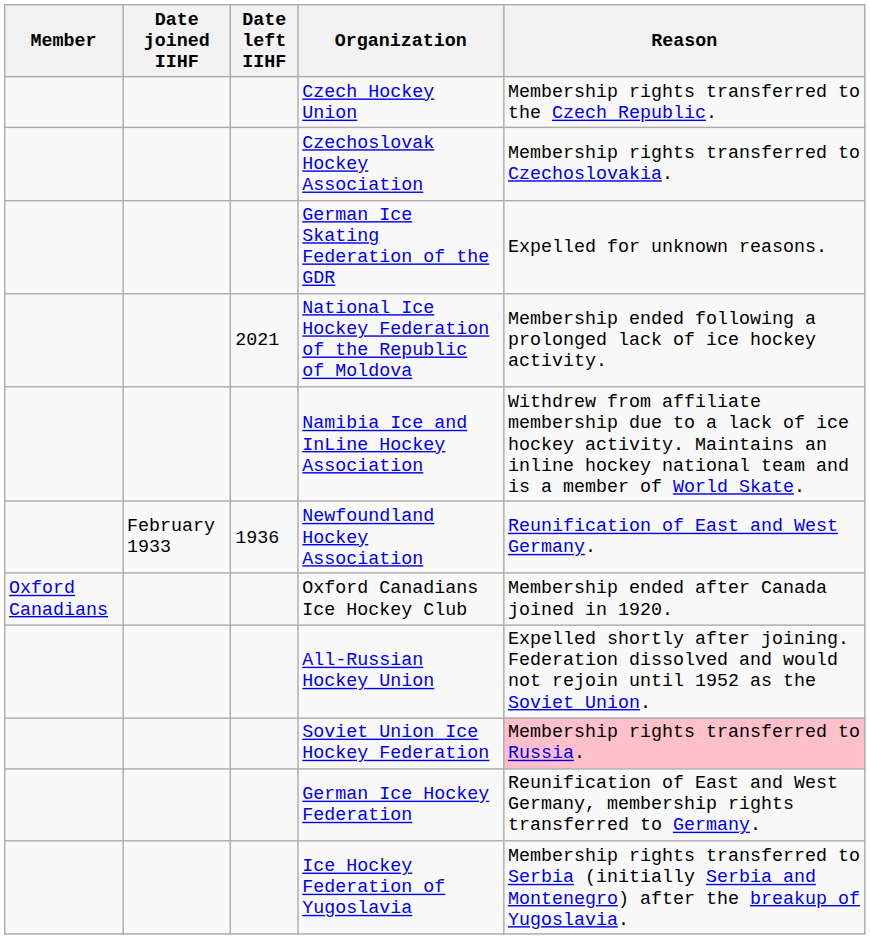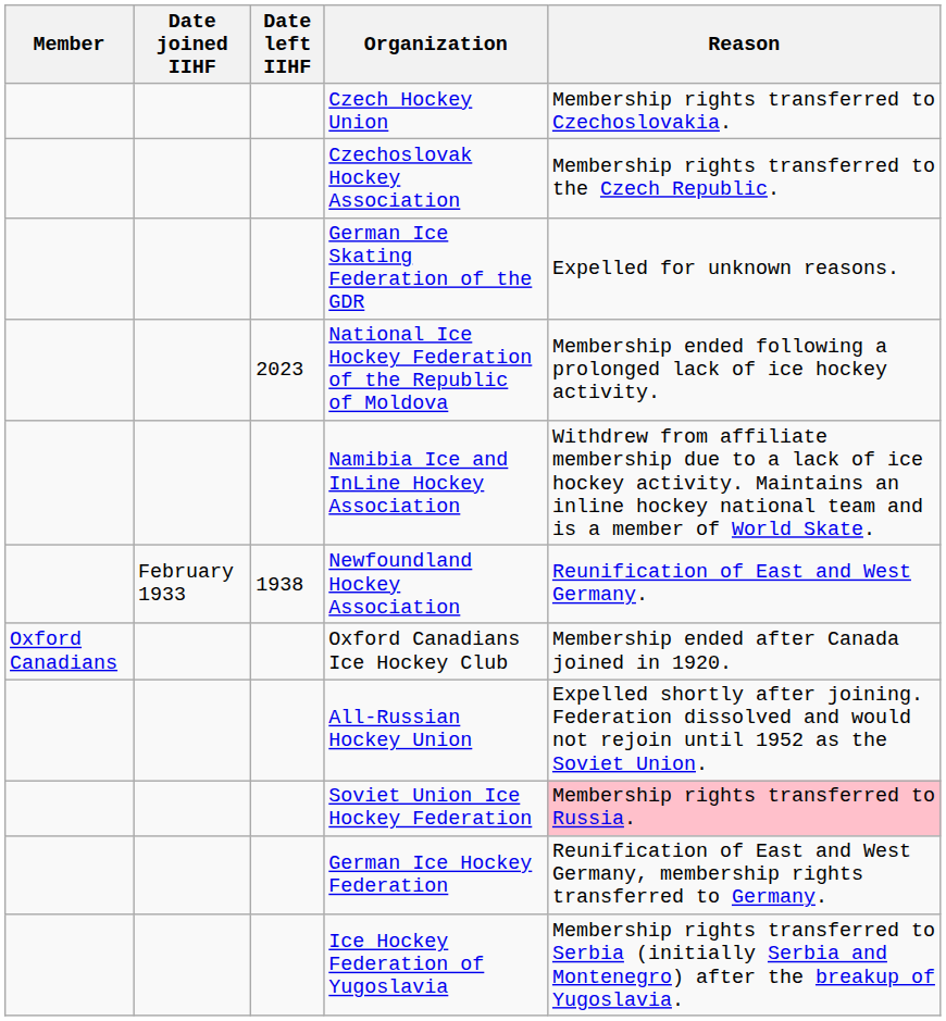Czech Hockey Union | Reason: Membership rights transferred to the Czech Republic. -> Membership rights transferred to Czechoslovakia.
Czechoslovak Hockey Association | Reason: Membership rights transferred to Czechoslovakia. -> Membership rights transferred to the Czech Republic.
National Ice Hockey Federation of the Republic of Moldova | Date left IIHF: 2021 -> 2023
Newfoundland Hockey Association | Date left IIHF: 1936 -> 1938
